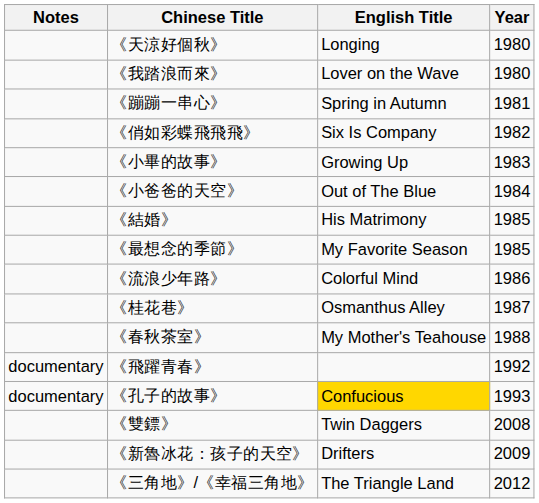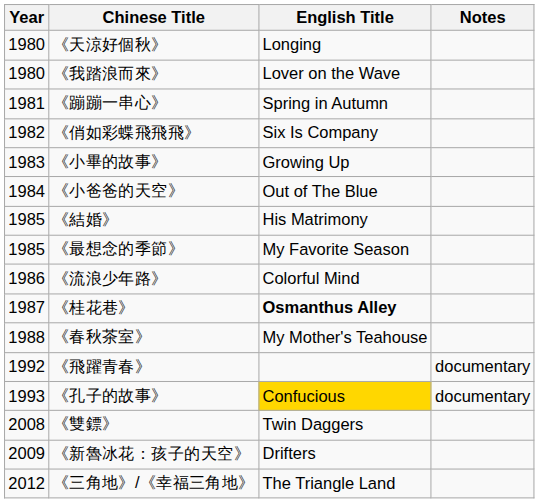columns swapped: Year <-> Notes
《桂花巷》 | English Title: normal -> bold
